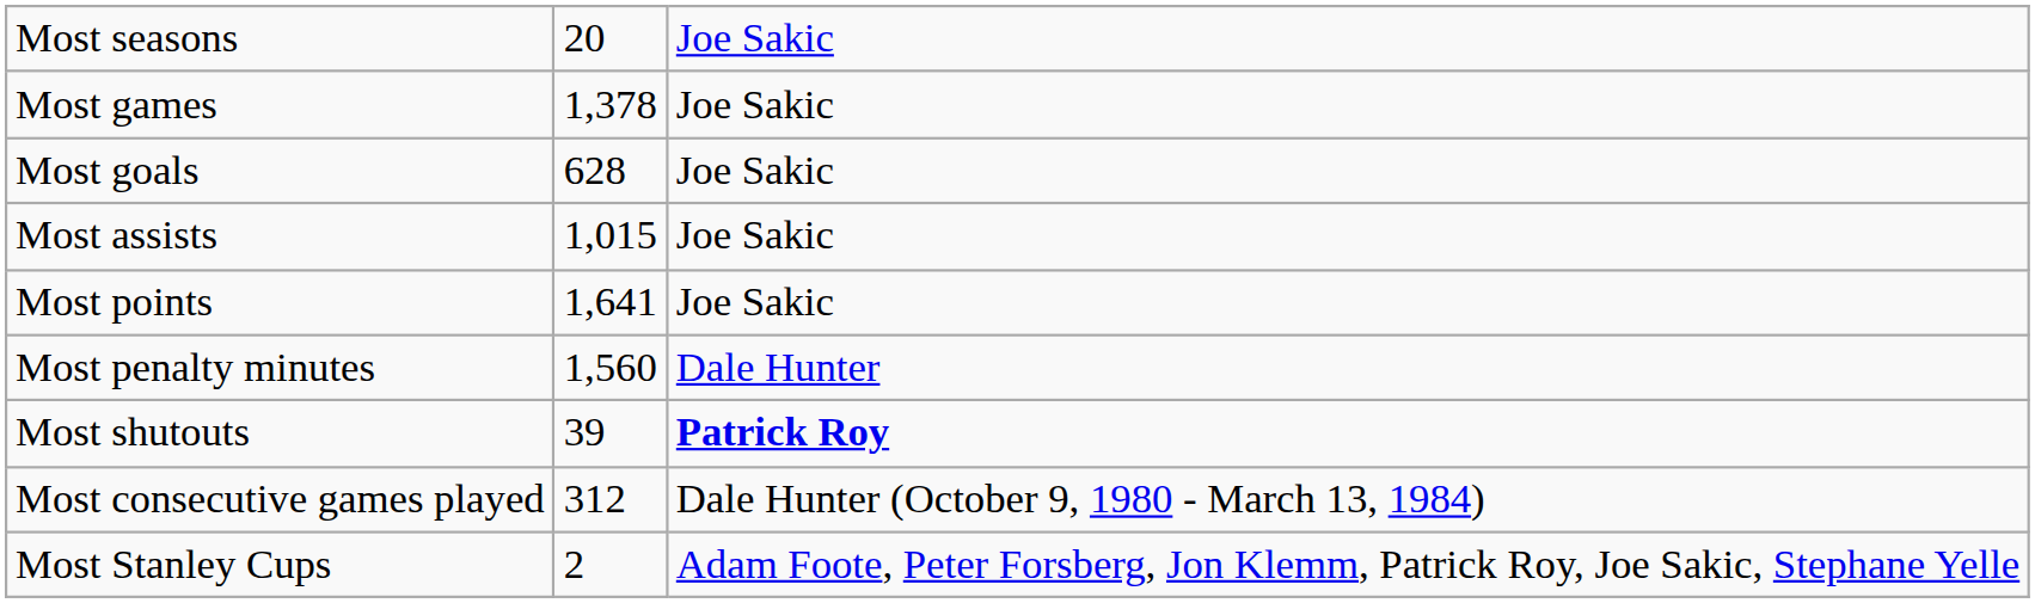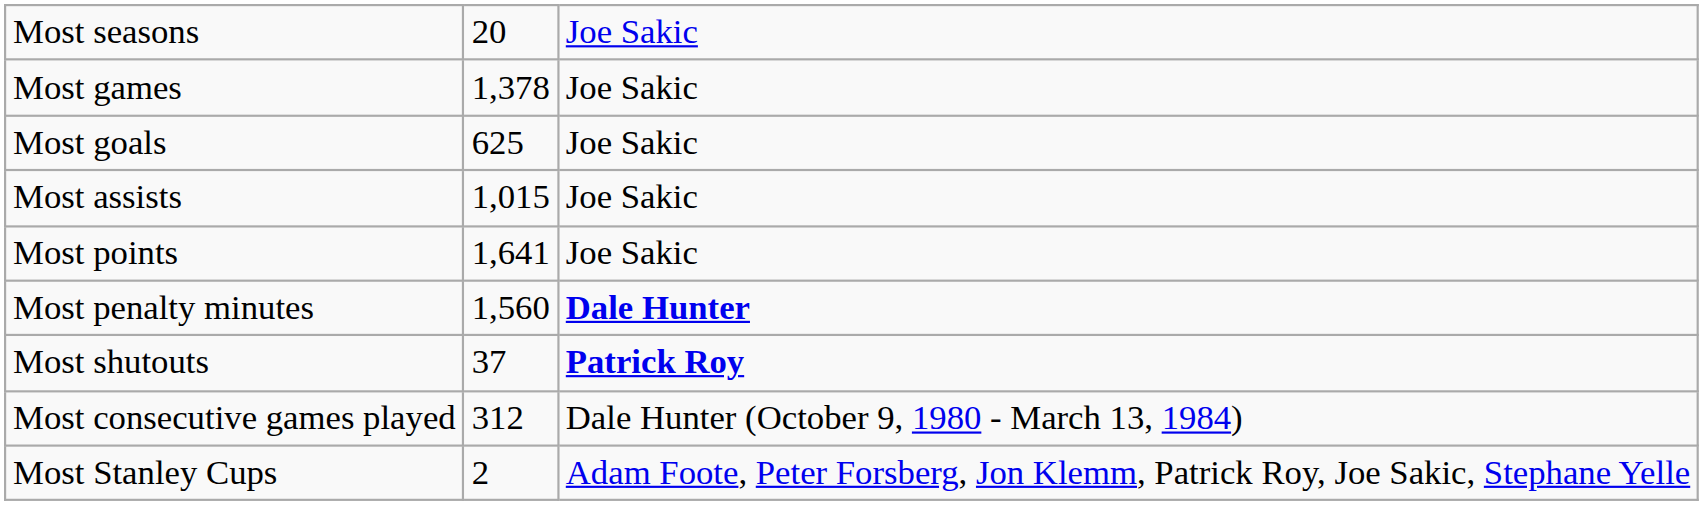Most goals | column 2: 628 -> 625
Most penalty minutes | column 3: normal -> bold
Most shutouts | column 2: 39 -> 37
